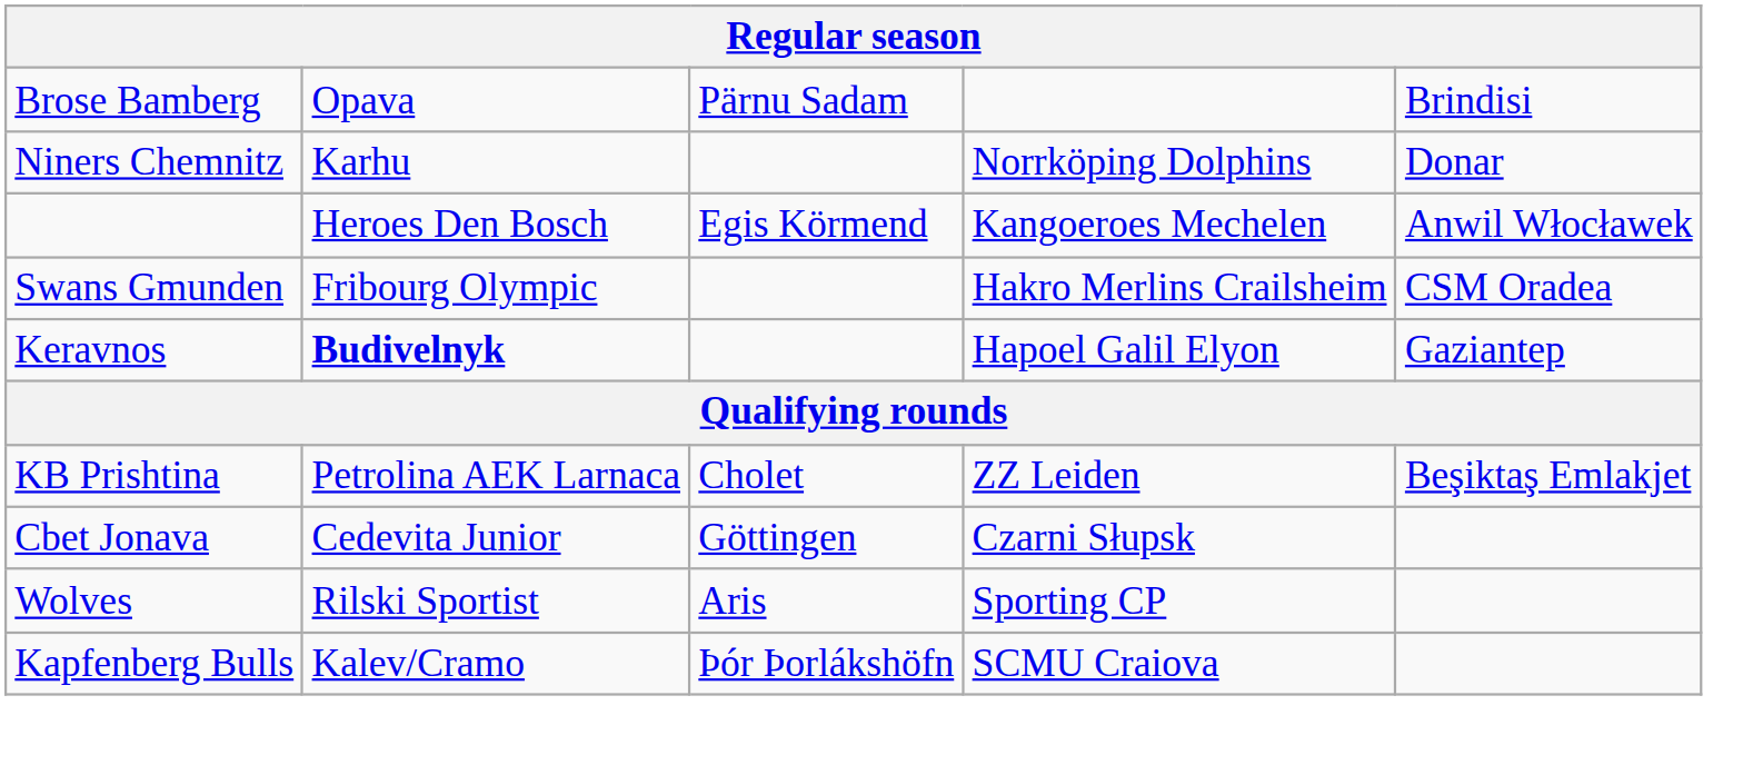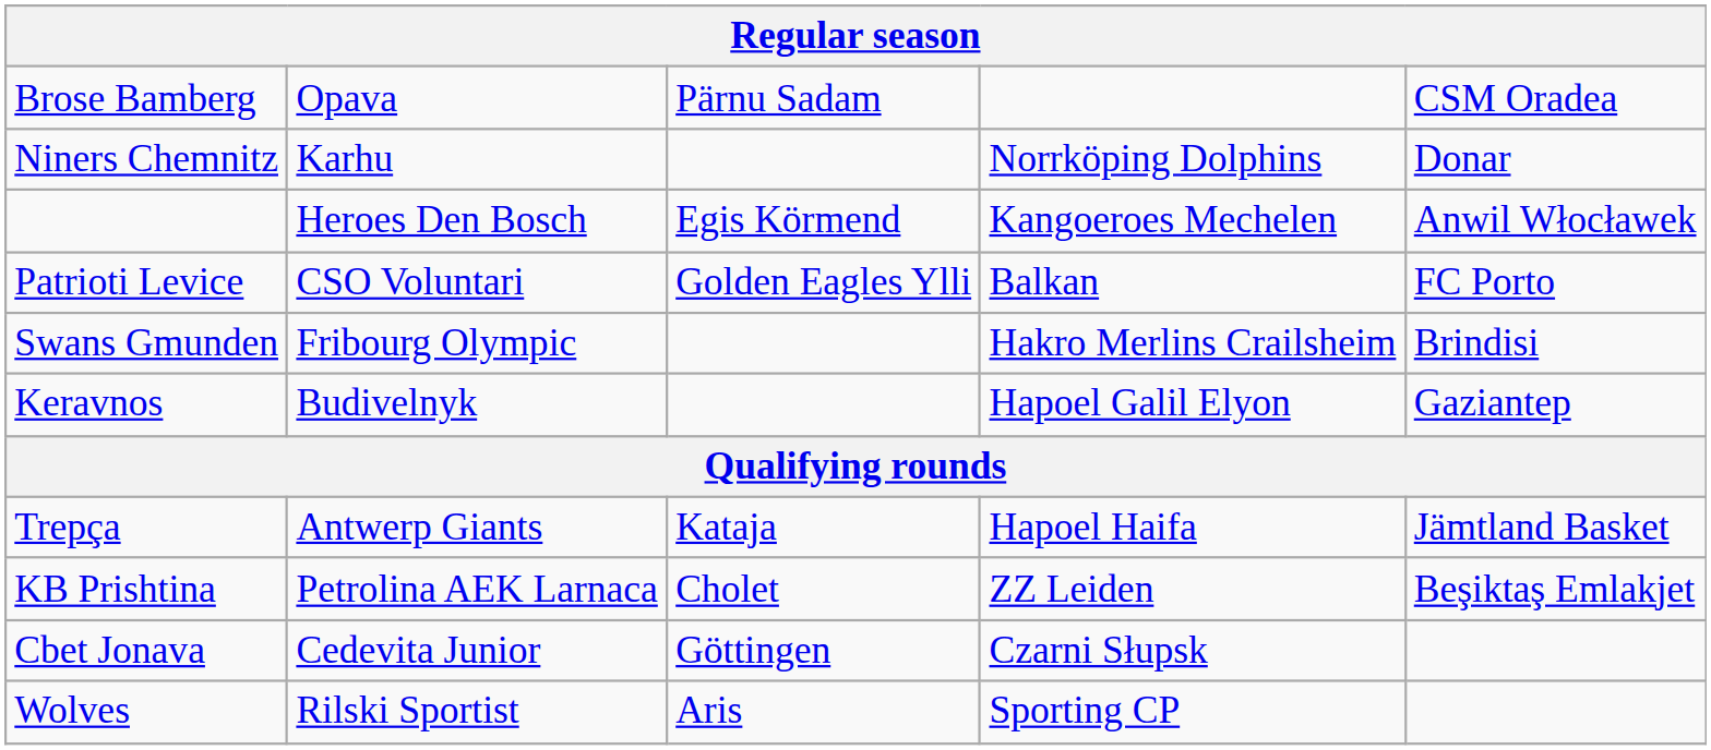Brose Bamberg | column 5: Brindisi -> CSM Oradea
+ row: Patrioti Levice | CSO Voluntari | Golden Eagles Ylli | Balkan | FC Porto
Swans Gmunden | column 5: CSM Oradea -> Brindisi
Keravnos | column 2: bold -> normal
+ row: Trepça | Antwerp Giants | Kataja | Hapoel Haifa | Jämtland Basket
- row: Kapfenberg Bulls | Kalev/Cramo | Þór Þorlákshöfn | SCMU Craiova
